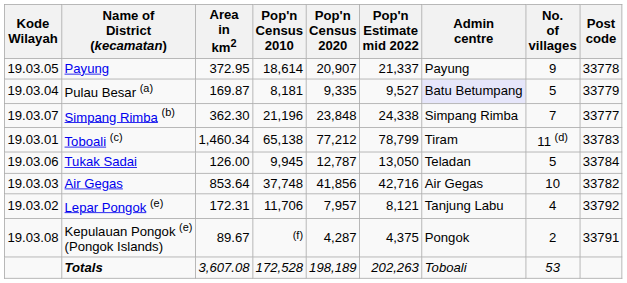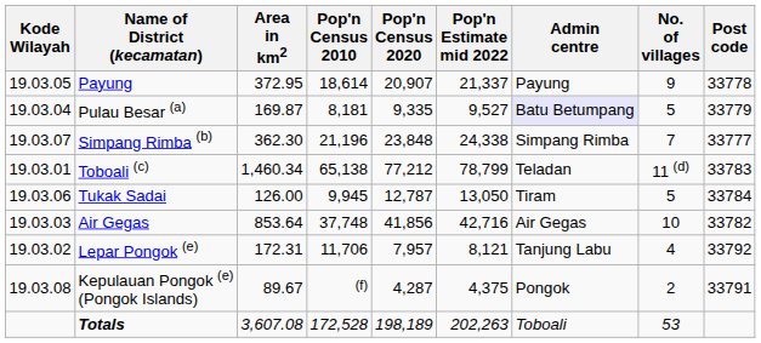Toboali (c) | Admin centre: Tiram -> Teladan
Tukak Sadai | Admin centre: Teladan -> Tiram
